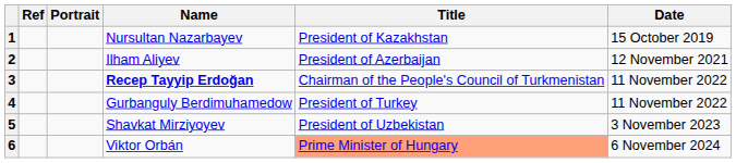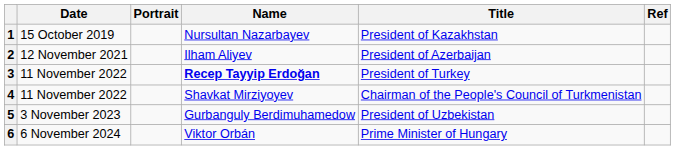columns swapped: Date <-> Ref
3 | Title: Chairman of the People's Council of Turkmenistan -> President of Turkey
4 | Name: Gurbanguly Berdimuhamedow -> Shavkat Mirziyoyev
4 | Title: President of Turkey -> Chairman of the People's Council of Turkmenistan
5 | Name: Shavkat Mirziyoyev -> Gurbanguly Berdimuhamedow
6 | Title: lightsalmon background -> no background
